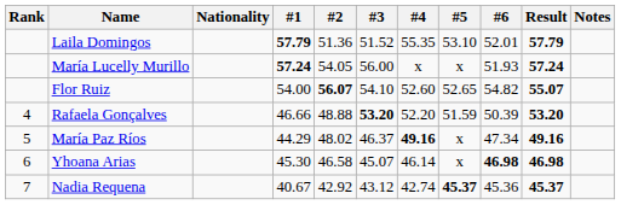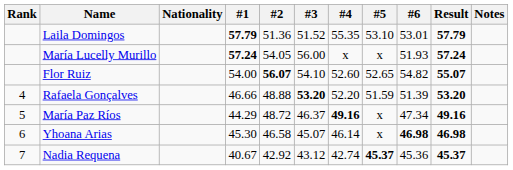Laila Domingos | #6: 52.01 -> 53.01
Rafaela Gonçalves | #6: 50.39 -> 51.39
María Paz Ríos | #2: 48.02 -> 48.72
